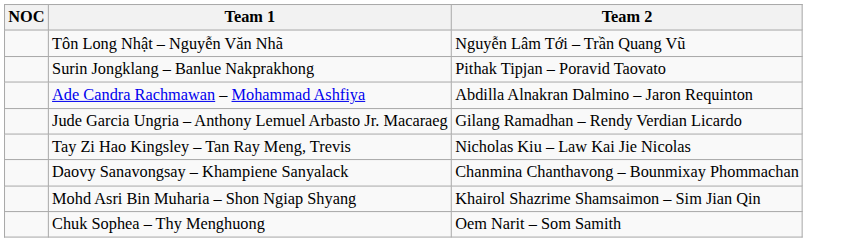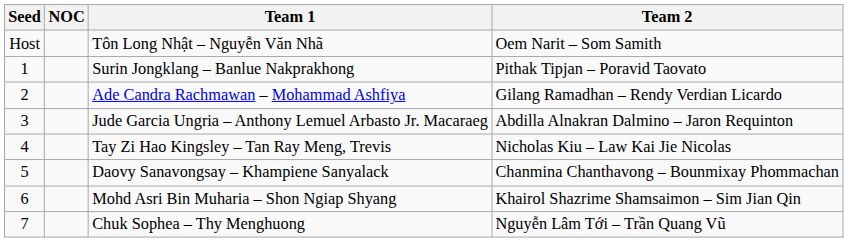+ column: Seed | Host | 1 | 2 | 3 | 4 | 5 | 6 | 7
Tôn Long Nhật – Nguyễn Văn Nhã | Team 2: Nguyễn Lâm Tới – Trần Quang Vũ -> Oem Narit – Som Samith
Ade Candra Rachmawan – Mohammad Ashfiya | Team 2: Abdilla Alnakran Dalmino – Jaron Requinton -> Gilang Ramadhan – Rendy Verdian Licardo
Jude Garcia Ungria – Anthony Lemuel Arbasto Jr. Macaraeg | Team 2: Gilang Ramadhan – Rendy Verdian Licardo -> Abdilla Alnakran Dalmino – Jaron Requinton
Chuk Sophea – Thy Menghuong | Team 2: Oem Narit – Som Samith -> Nguyễn Lâm Tới – Trần Quang Vũ
